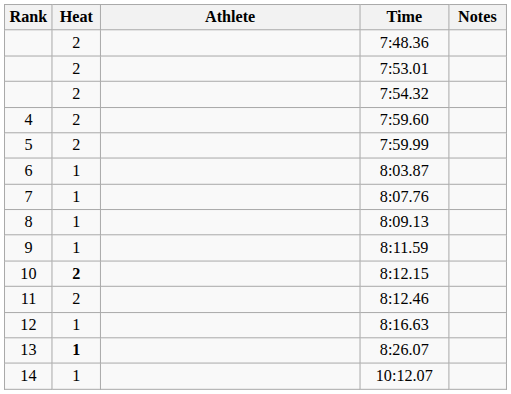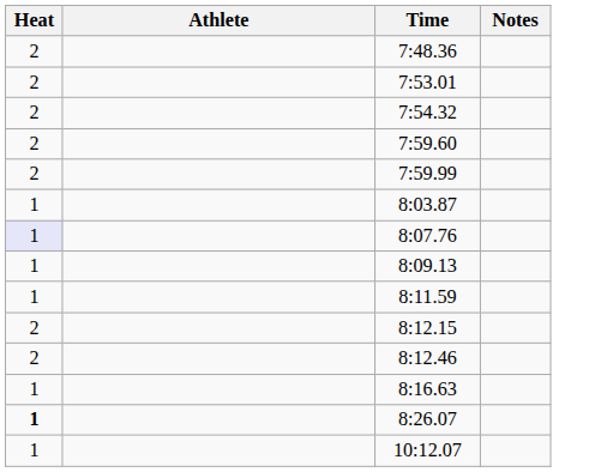- column: Rank | 4 | 5 | 6 | 7 | 8 | 9 | 10 | 11 | 12 | 13 | 14
8:07.76 | Heat: no background -> lavender background
8:12.15 | Heat: bold -> normal
